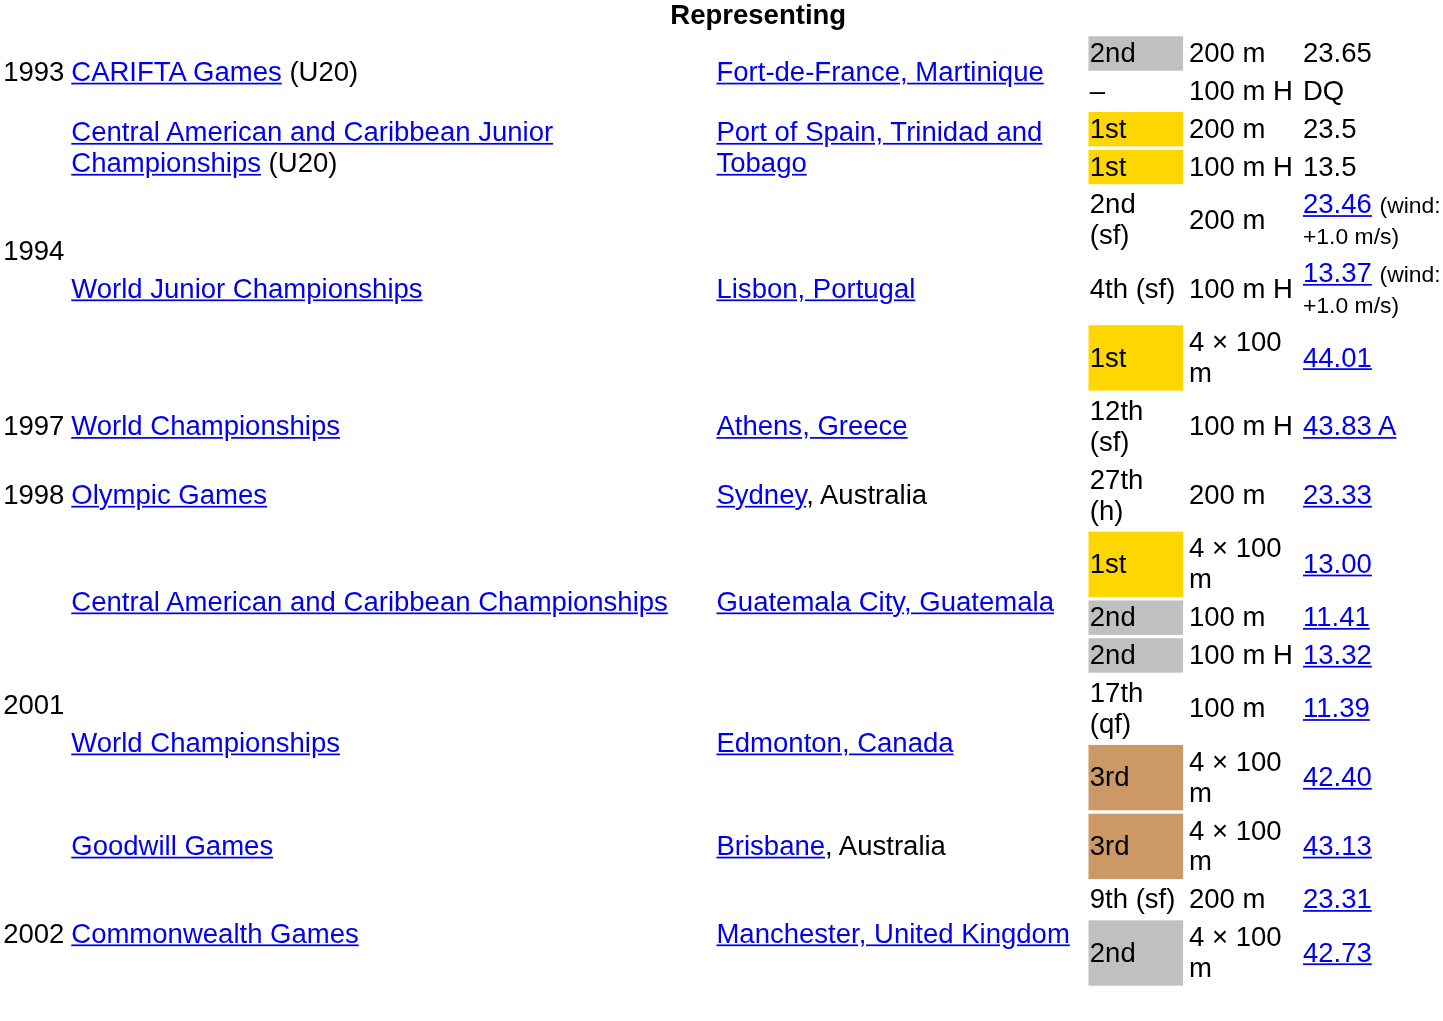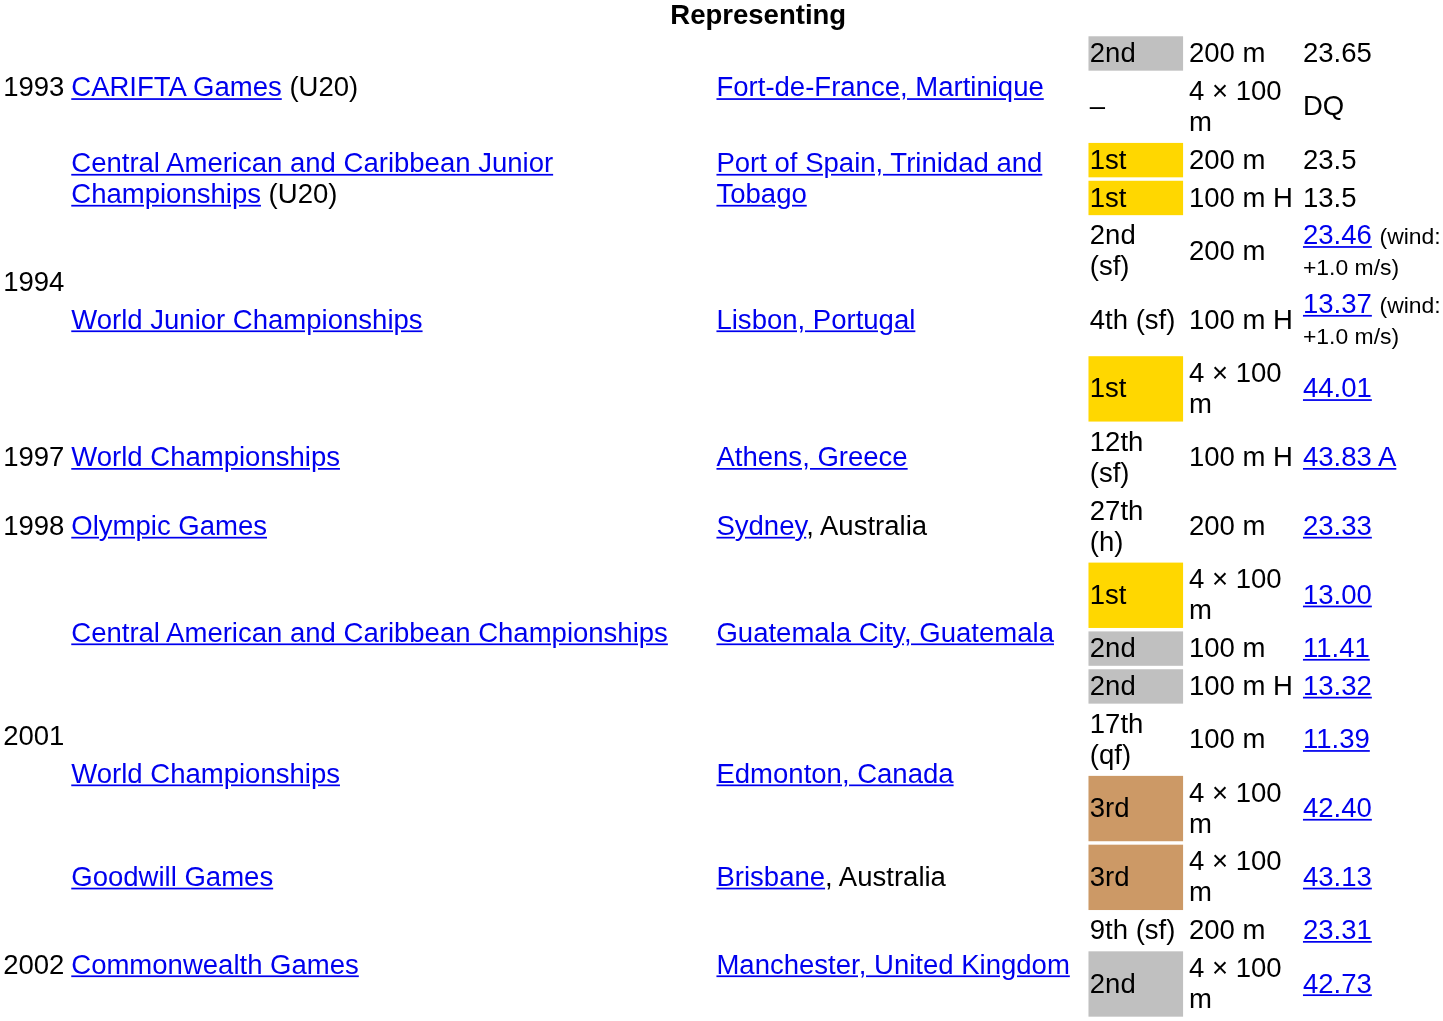– | column 5: 100 m H -> 4 × 100 m
